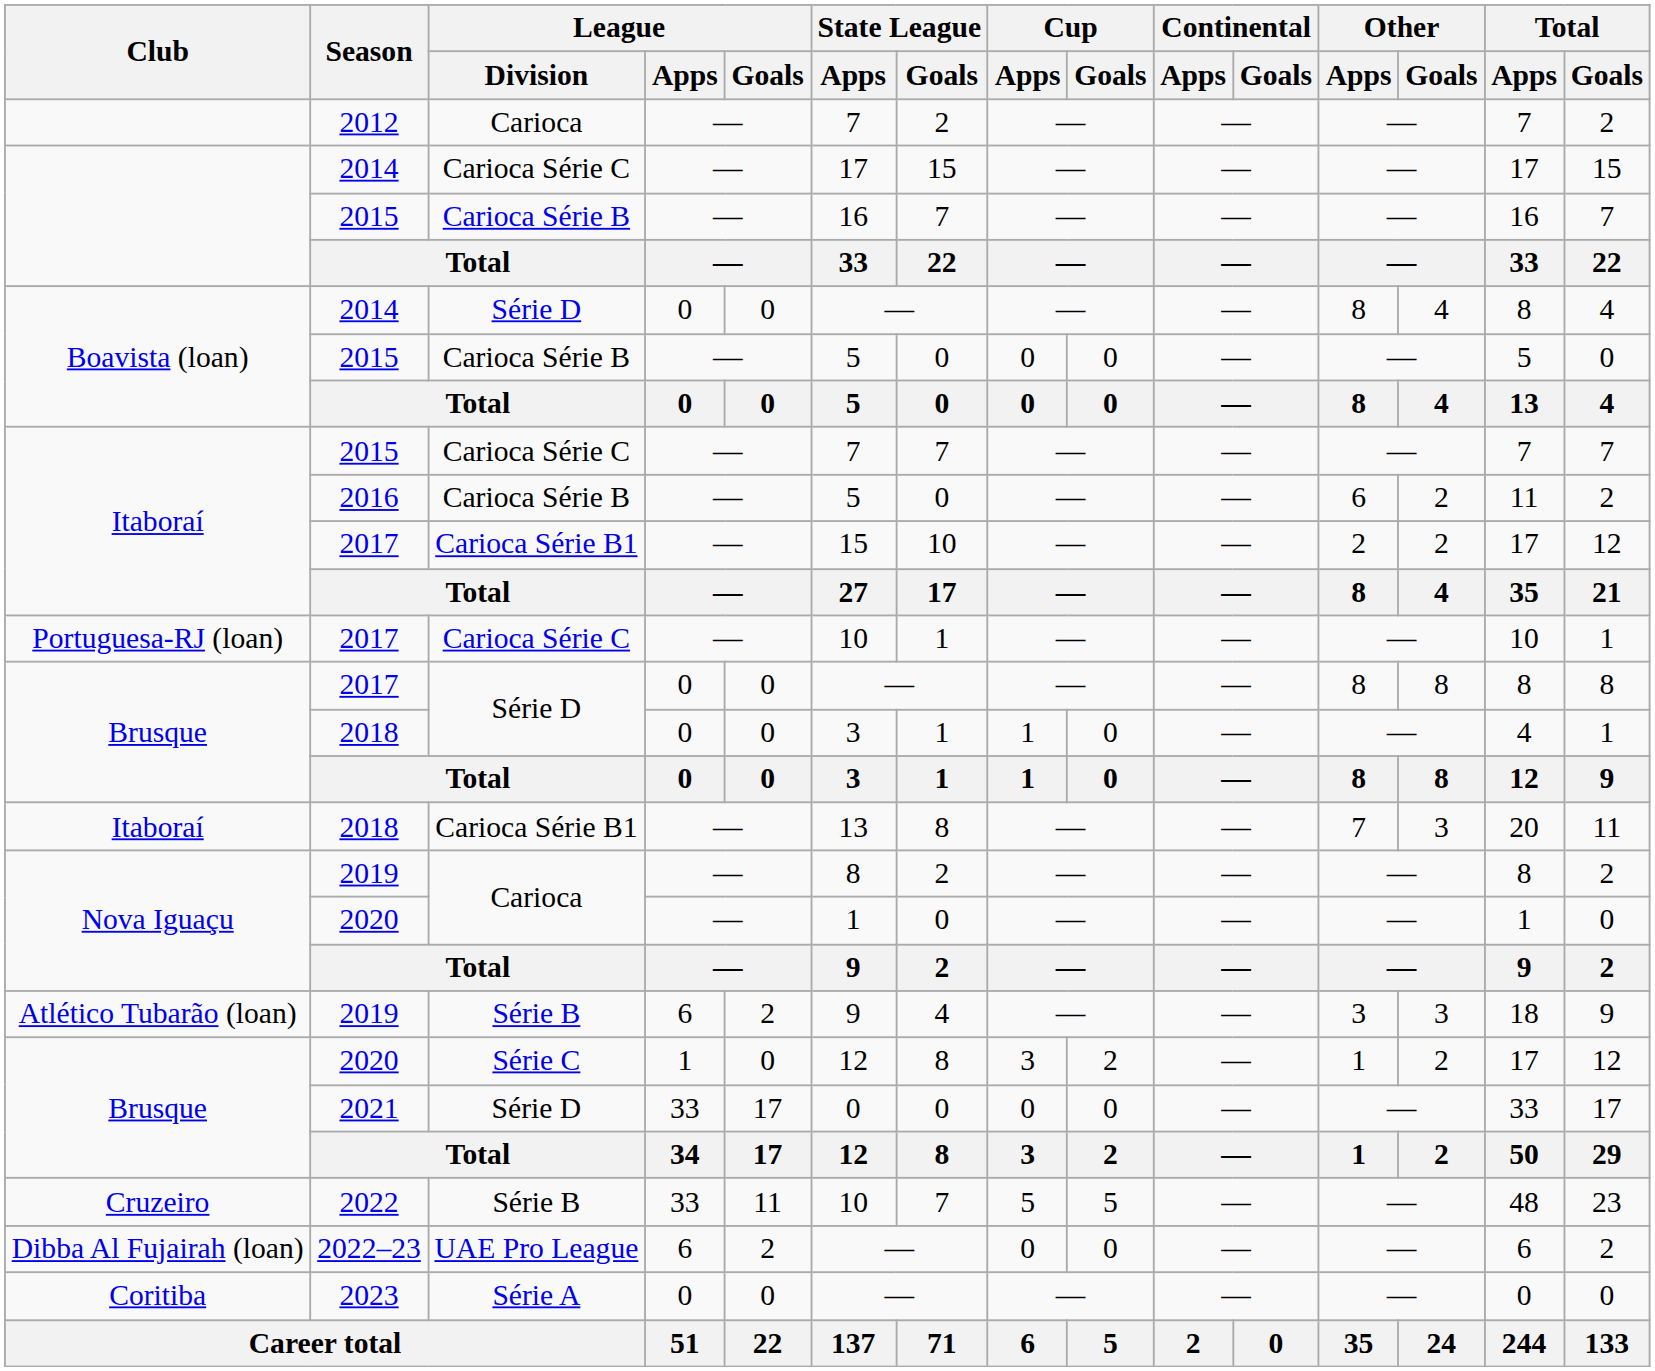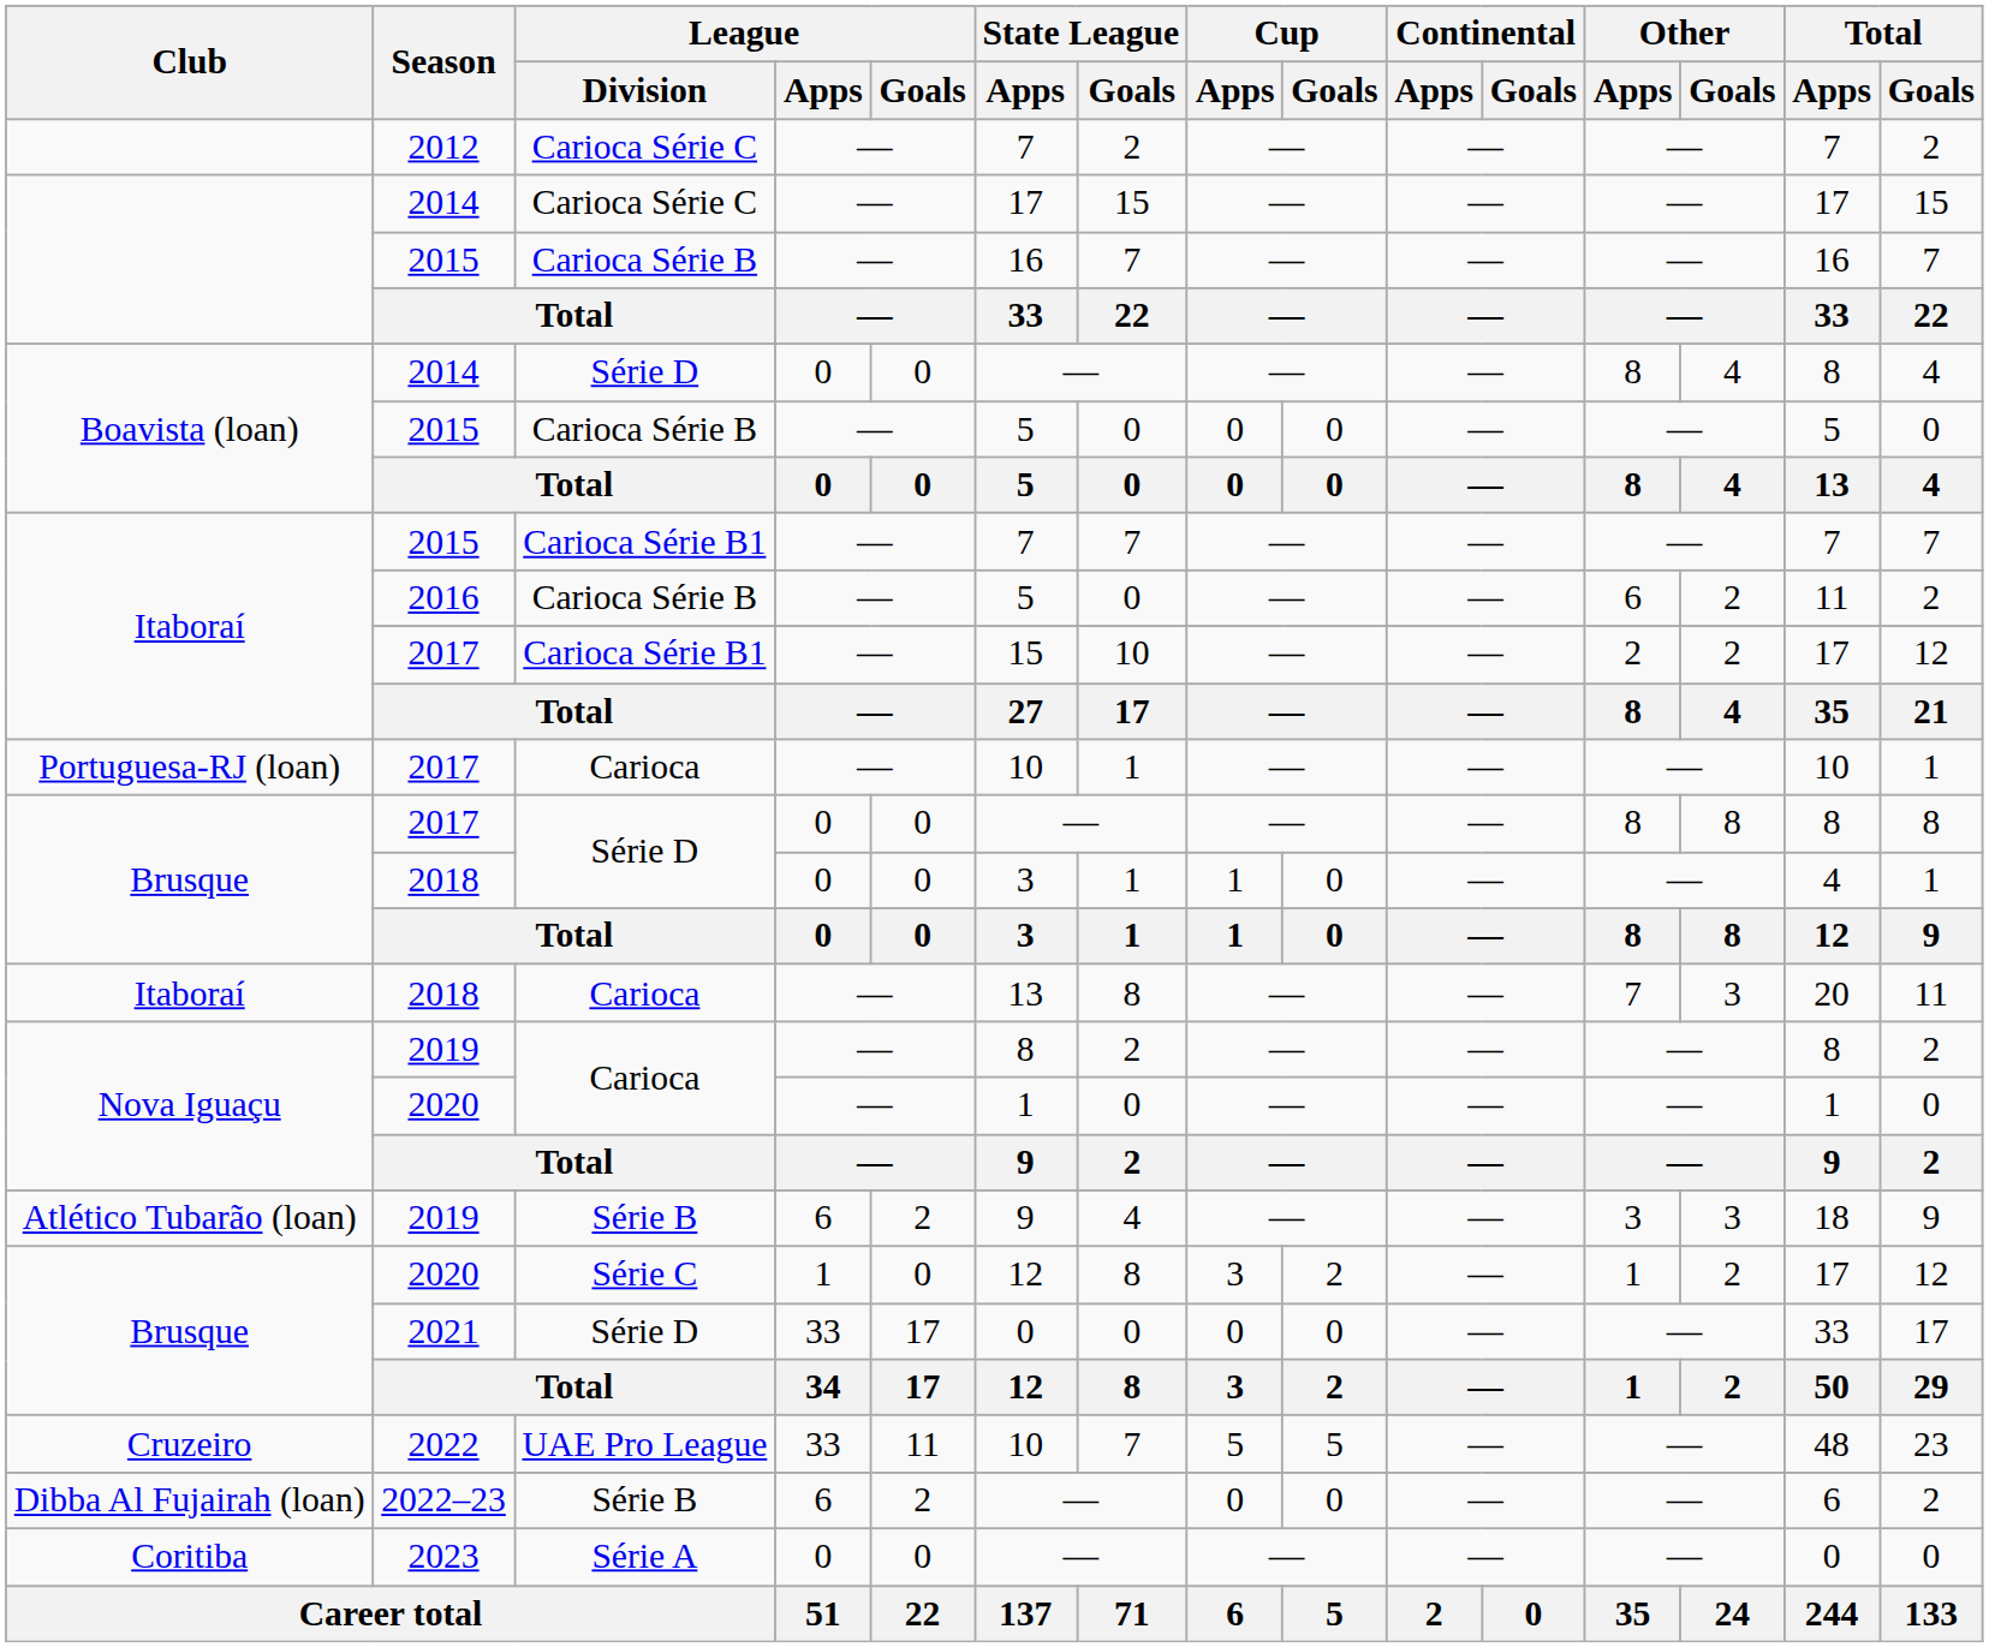2012 | League / Division: Carioca -> Carioca Série C
Itaboraí / 2015 | League / Division: Carioca Série C -> Carioca Série B1
Portuguesa-RJ (loan) / 2017 | League / Division: Carioca Série C -> Carioca
Itaboraí / 2018 | League / Division: Carioca Série B1 -> Carioca
2022 | League / Division: Série B -> UAE Pro League
2022–23 | League / Division: UAE Pro League -> Série B
